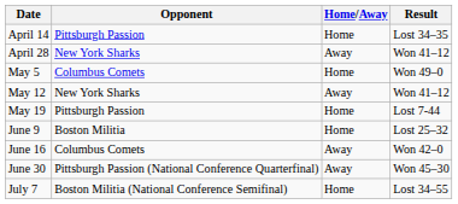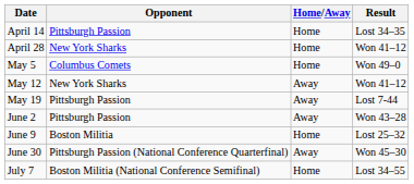April 28 | Home/Away: Away -> Home
May 19 | Home/Away: Home -> Away
+ row: June 2 | Pittsburgh Passion | Away | Won 43–28
- row: June 16 | Columbus Comets | Away | Won 42–0
